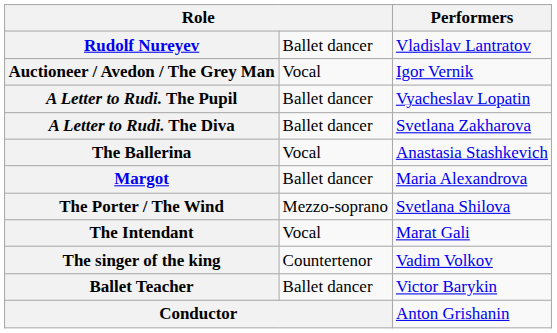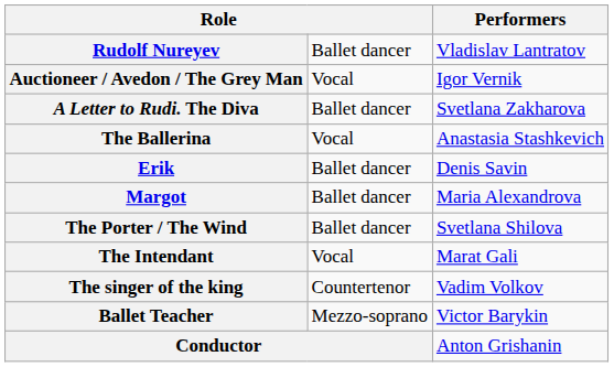- row: A Letter to Rudi. The Pupil | Ballet dancer | Vyacheslav Lopatin
+ row: Erik | Ballet dancer | Denis Savin
The Porter / The Wind | column 2: Mezzo-soprano -> Ballet dancer
Ballet Teacher | column 2: Ballet dancer -> Mezzo-soprano
